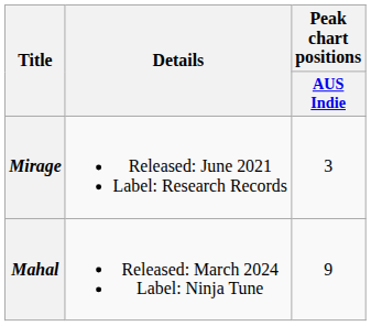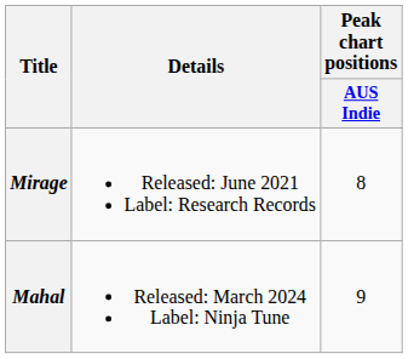Mirage | Peak chart positions / AUS Indie: 3 -> 8
